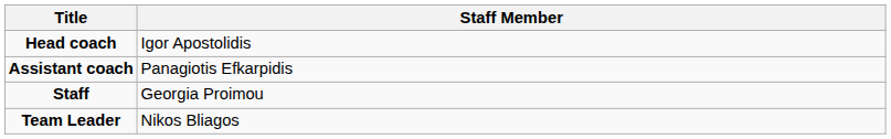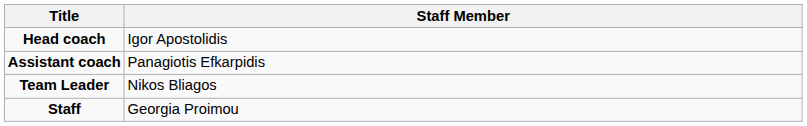rows swapped: Team Leader <-> Staff
